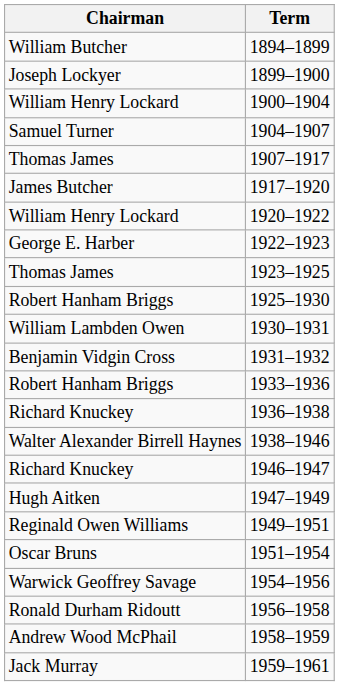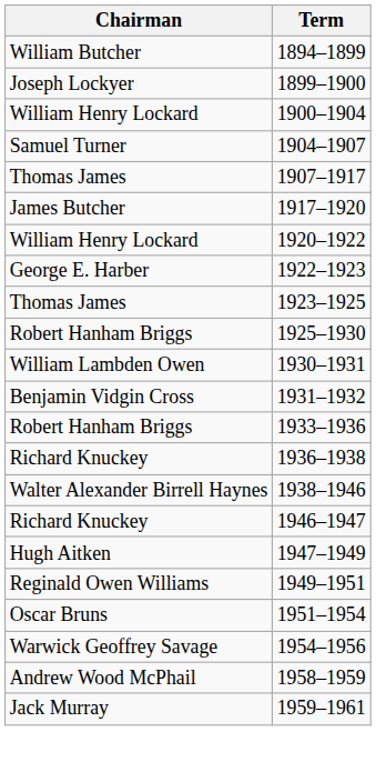- row: Ronald Durham Ridoutt | 1956–1958
